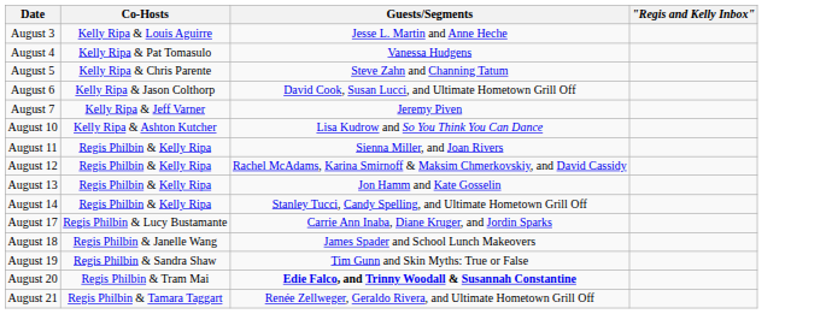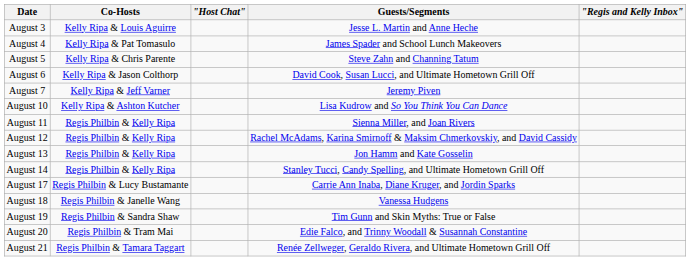+ column: "Host Chat"
August 4 | Guests/Segments: Vanessa Hudgens -> James Spader and School Lunch Makeovers
August 18 | Guests/Segments: James Spader and School Lunch Makeovers -> Vanessa Hudgens
August 20 | Guests/Segments: bold -> normal
